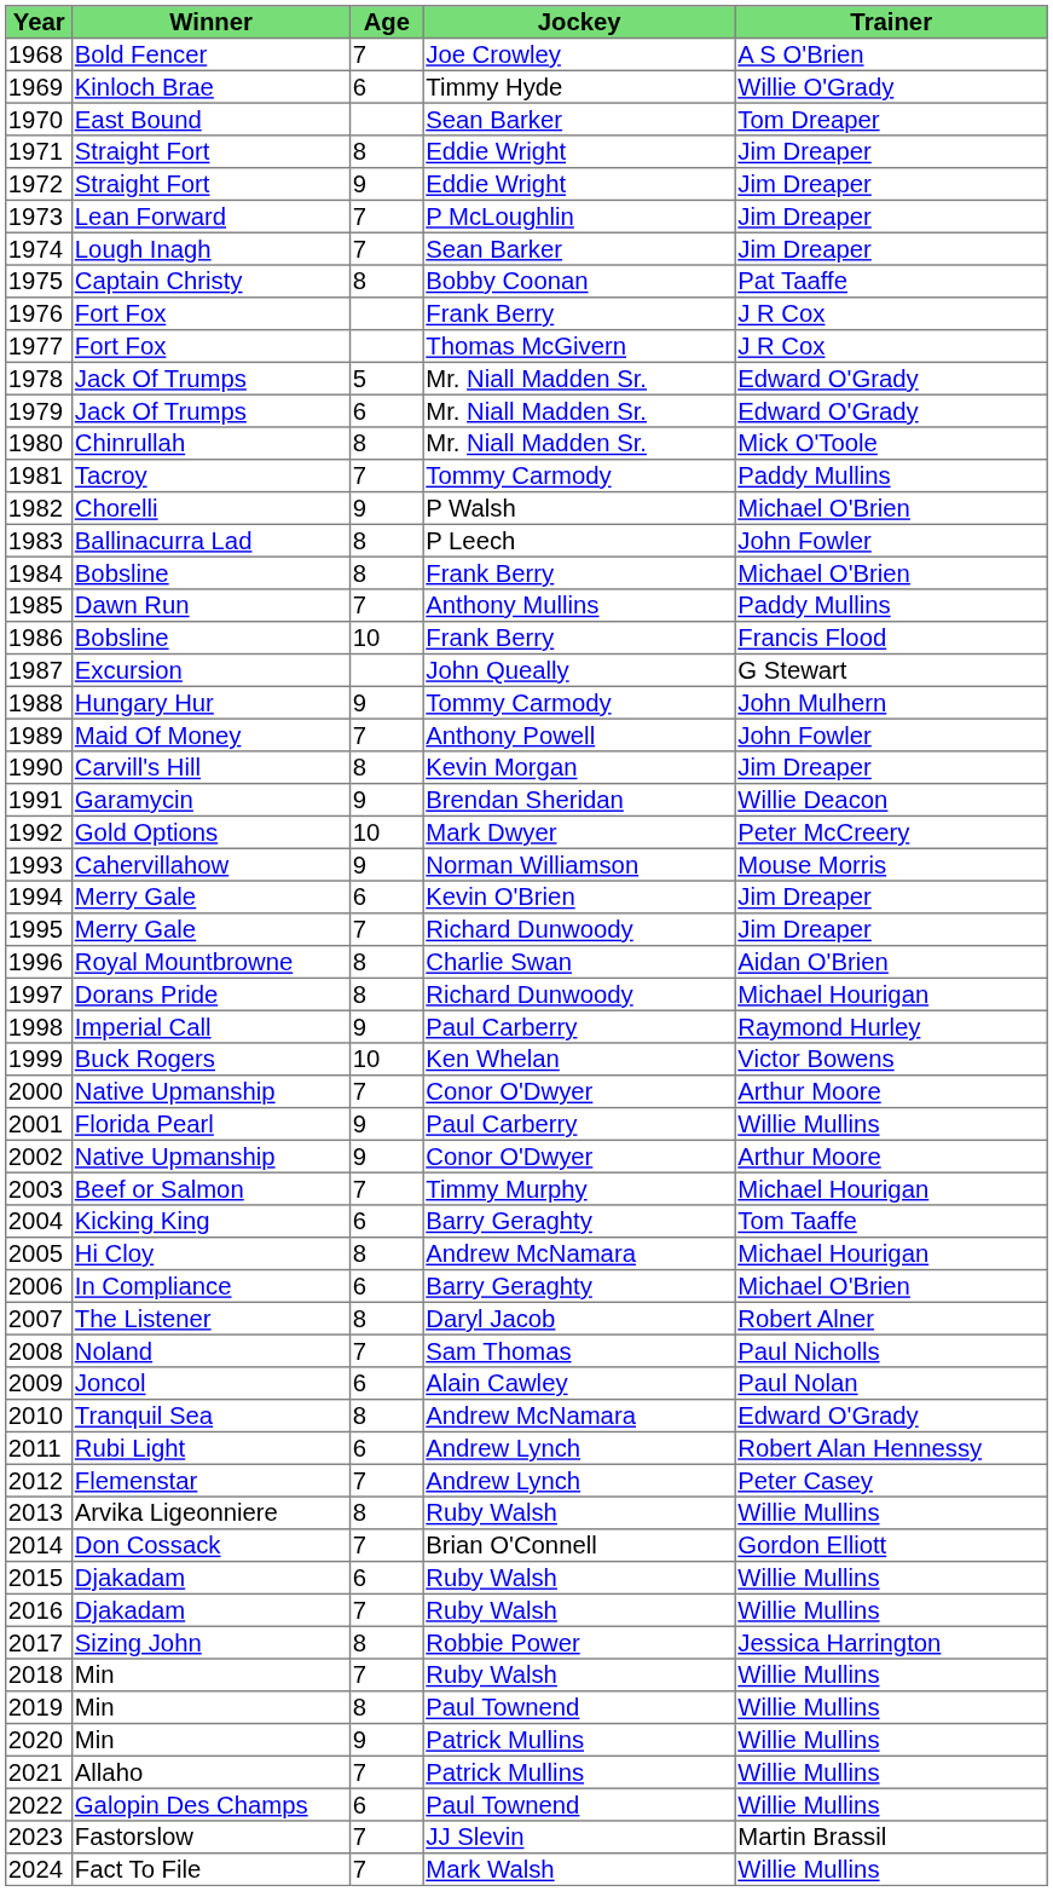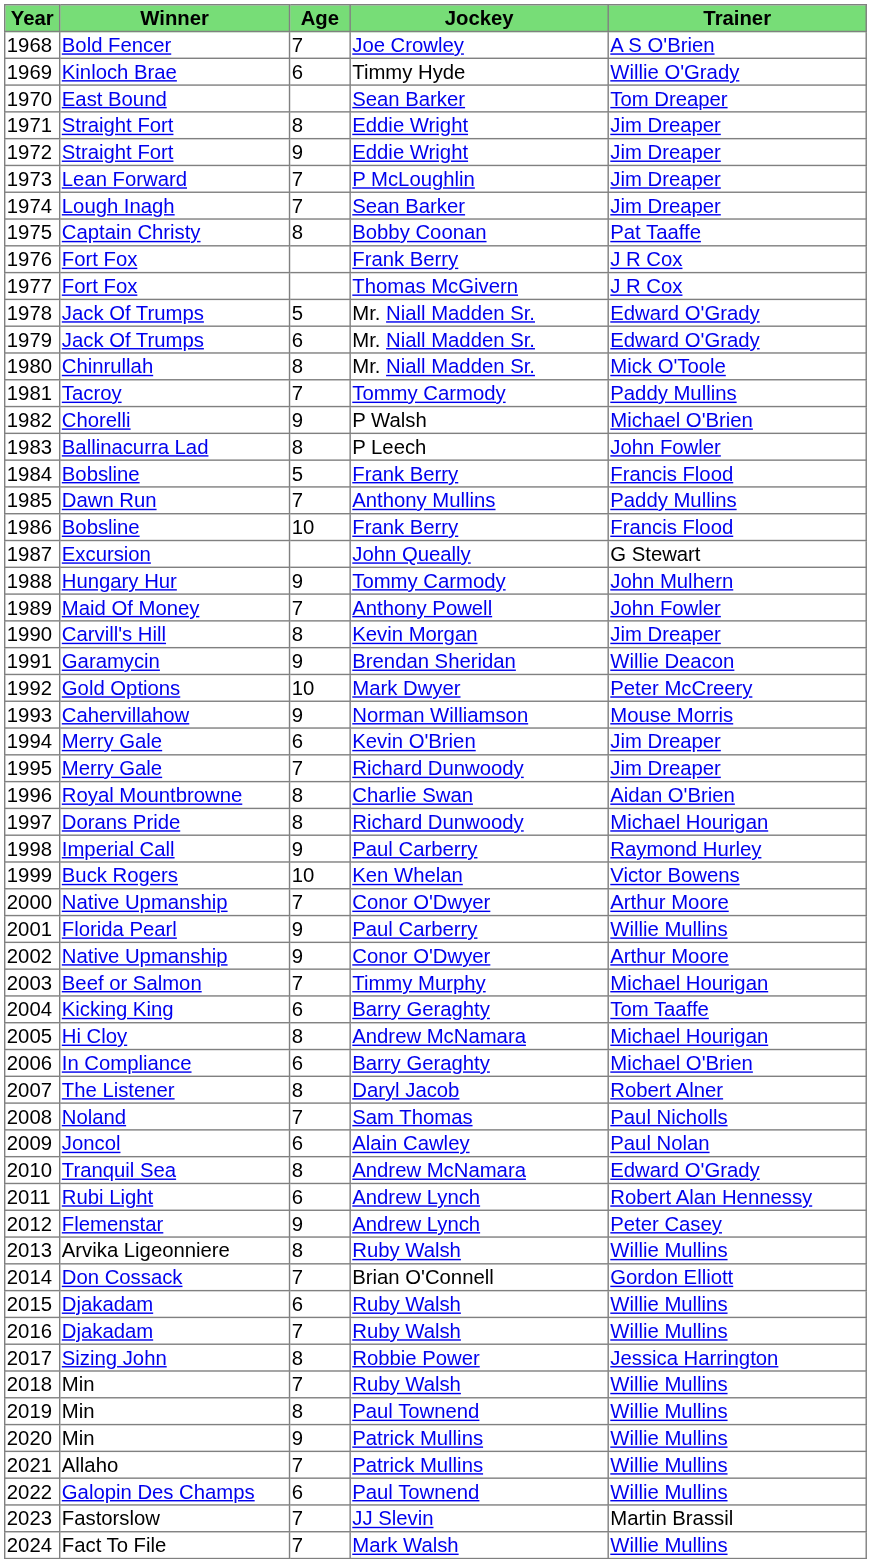1984 | Age: 8 -> 5
1984 | Trainer: Michael O'Brien -> Francis Flood
2012 | Age: 7 -> 9
